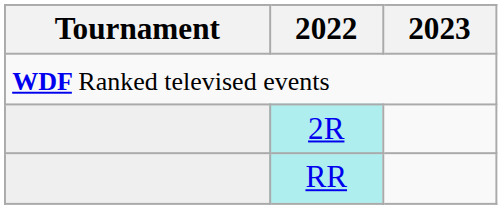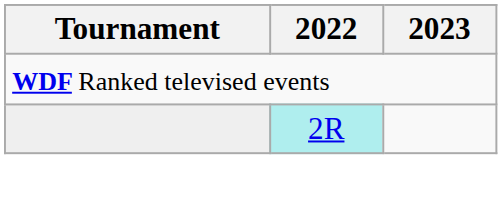- row: RR
